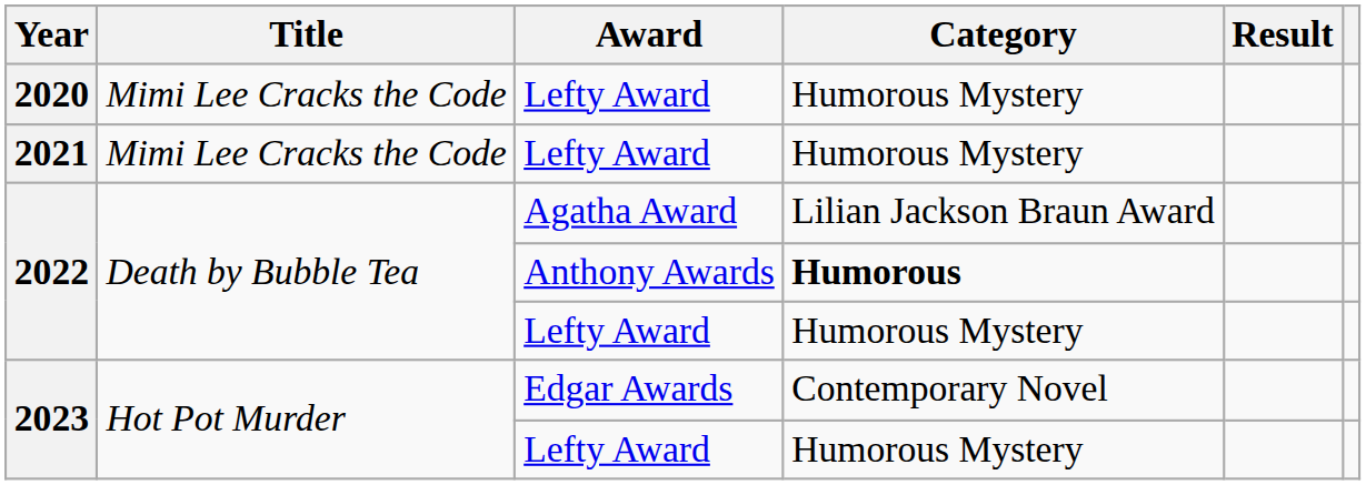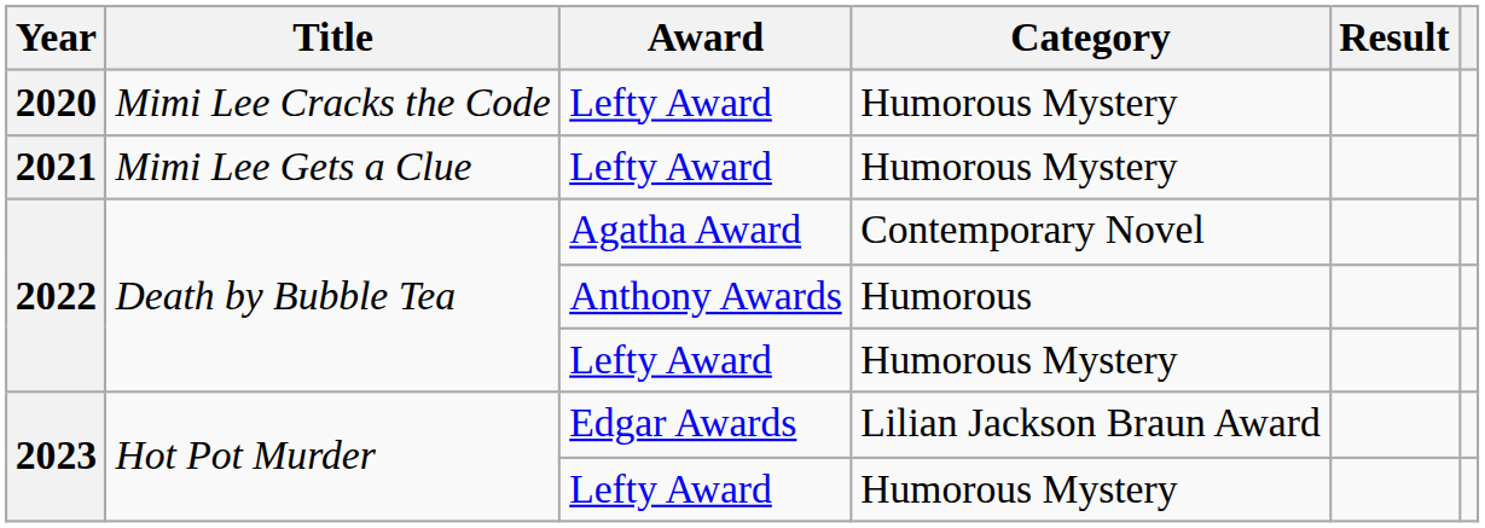2021 | Title: Mimi Lee Cracks the Code -> Mimi Lee Gets a Clue
2022 / Agatha Award | Category: Lilian Jackson Braun Award -> Contemporary Novel
2022 / Anthony Awards | Category: bold -> normal
2023 / Edgar Awards | Category: Contemporary Novel -> Lilian Jackson Braun Award
